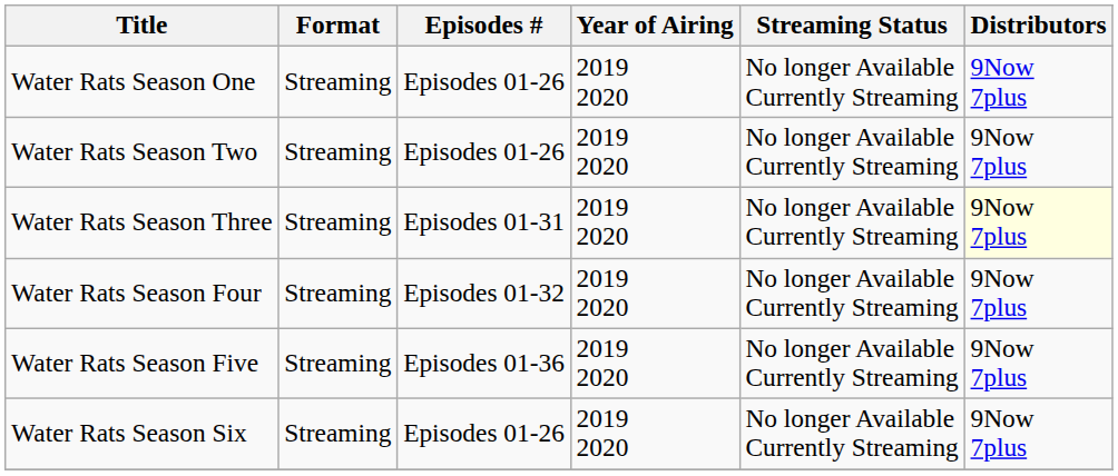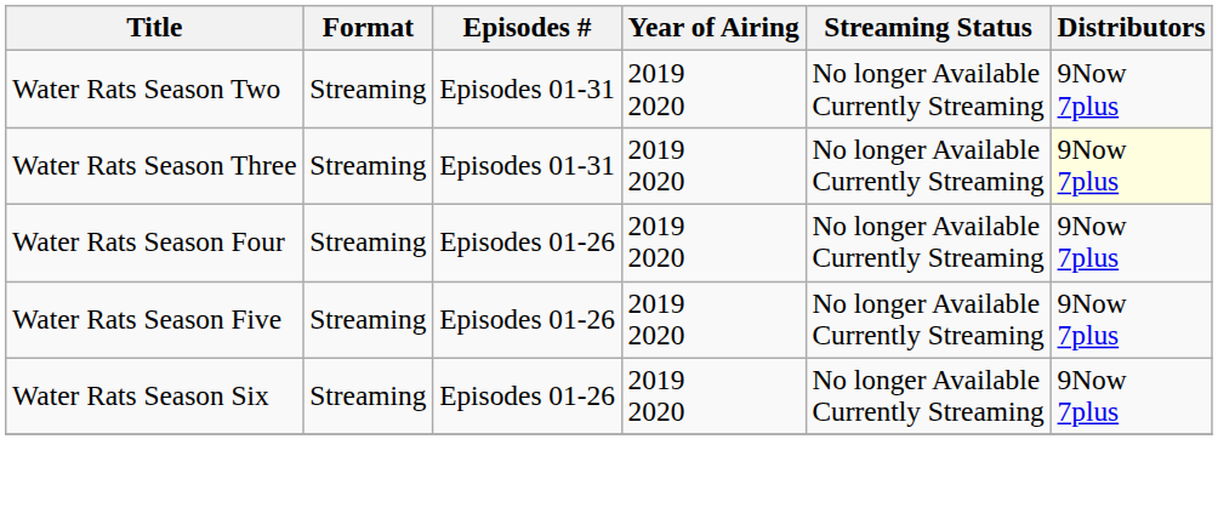- row: Water Rats Season One | Streaming | Episodes 01-26 | 2019 2020 | No longer Available Currently Streaming | 9Now 7plus
Water Rats Season Two | Episodes #: Episodes 01-26 -> Episodes 01-31
Water Rats Season Four | Episodes #: Episodes 01-32 -> Episodes 01-26
Water Rats Season Five | Episodes #: Episodes 01-36 -> Episodes 01-26
